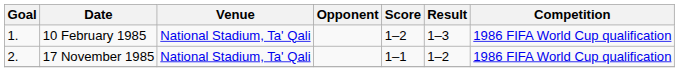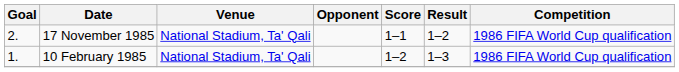rows swapped: 10 February 1985 <-> 17 November 1985
